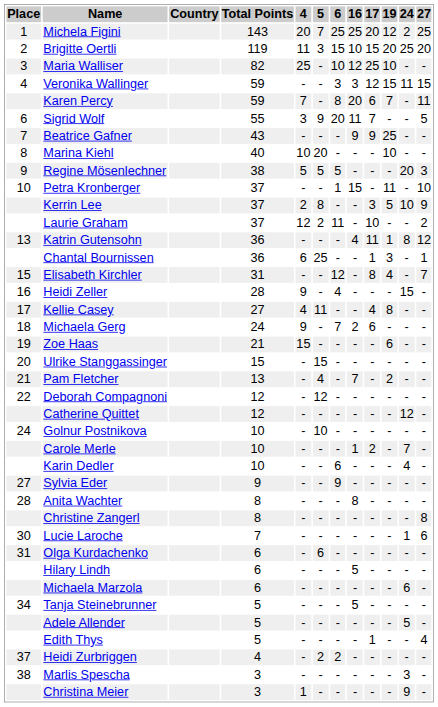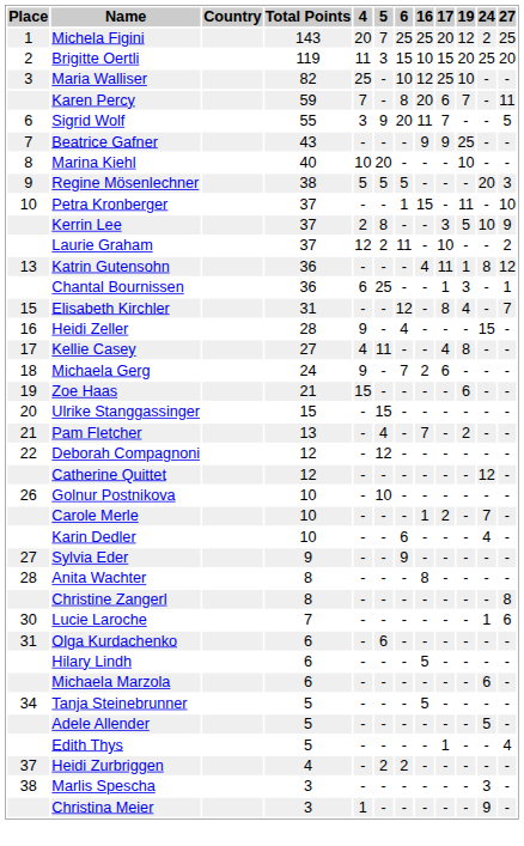- row: 4 | Veronika Wallinger | 59 | - | - | 3 | 3 | 12 | 15 | 11 | 15
Golnur Postnikova | Place: 24 -> 26
